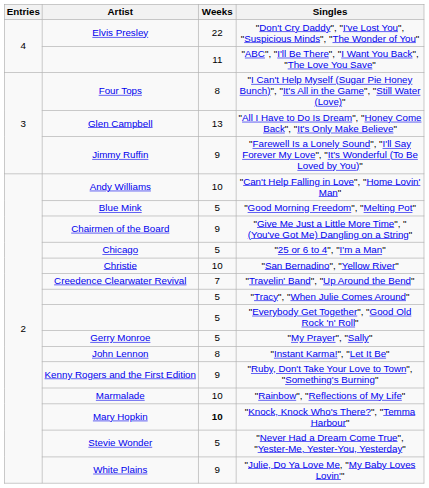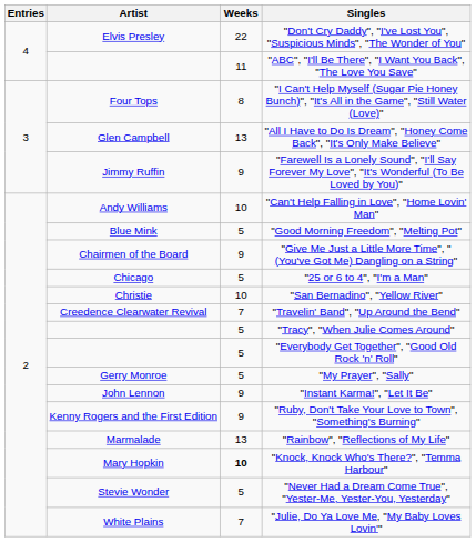"Instant Karma!", "Let It Be" | Weeks: 8 -> 9
"Rainbow", "Reflections of My Life" | Weeks: 10 -> 13
"Julie, Do Ya Love Me, "My Baby Loves Lovin'" | Weeks: 9 -> 7
